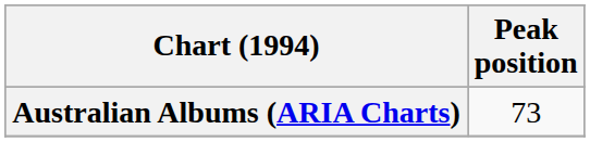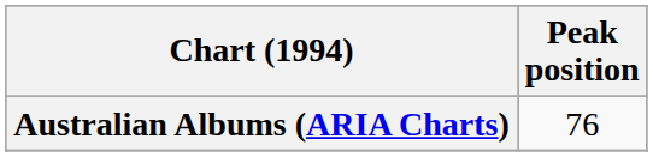Australian Albums (ARIA Charts) | Peak position: 73 -> 76
